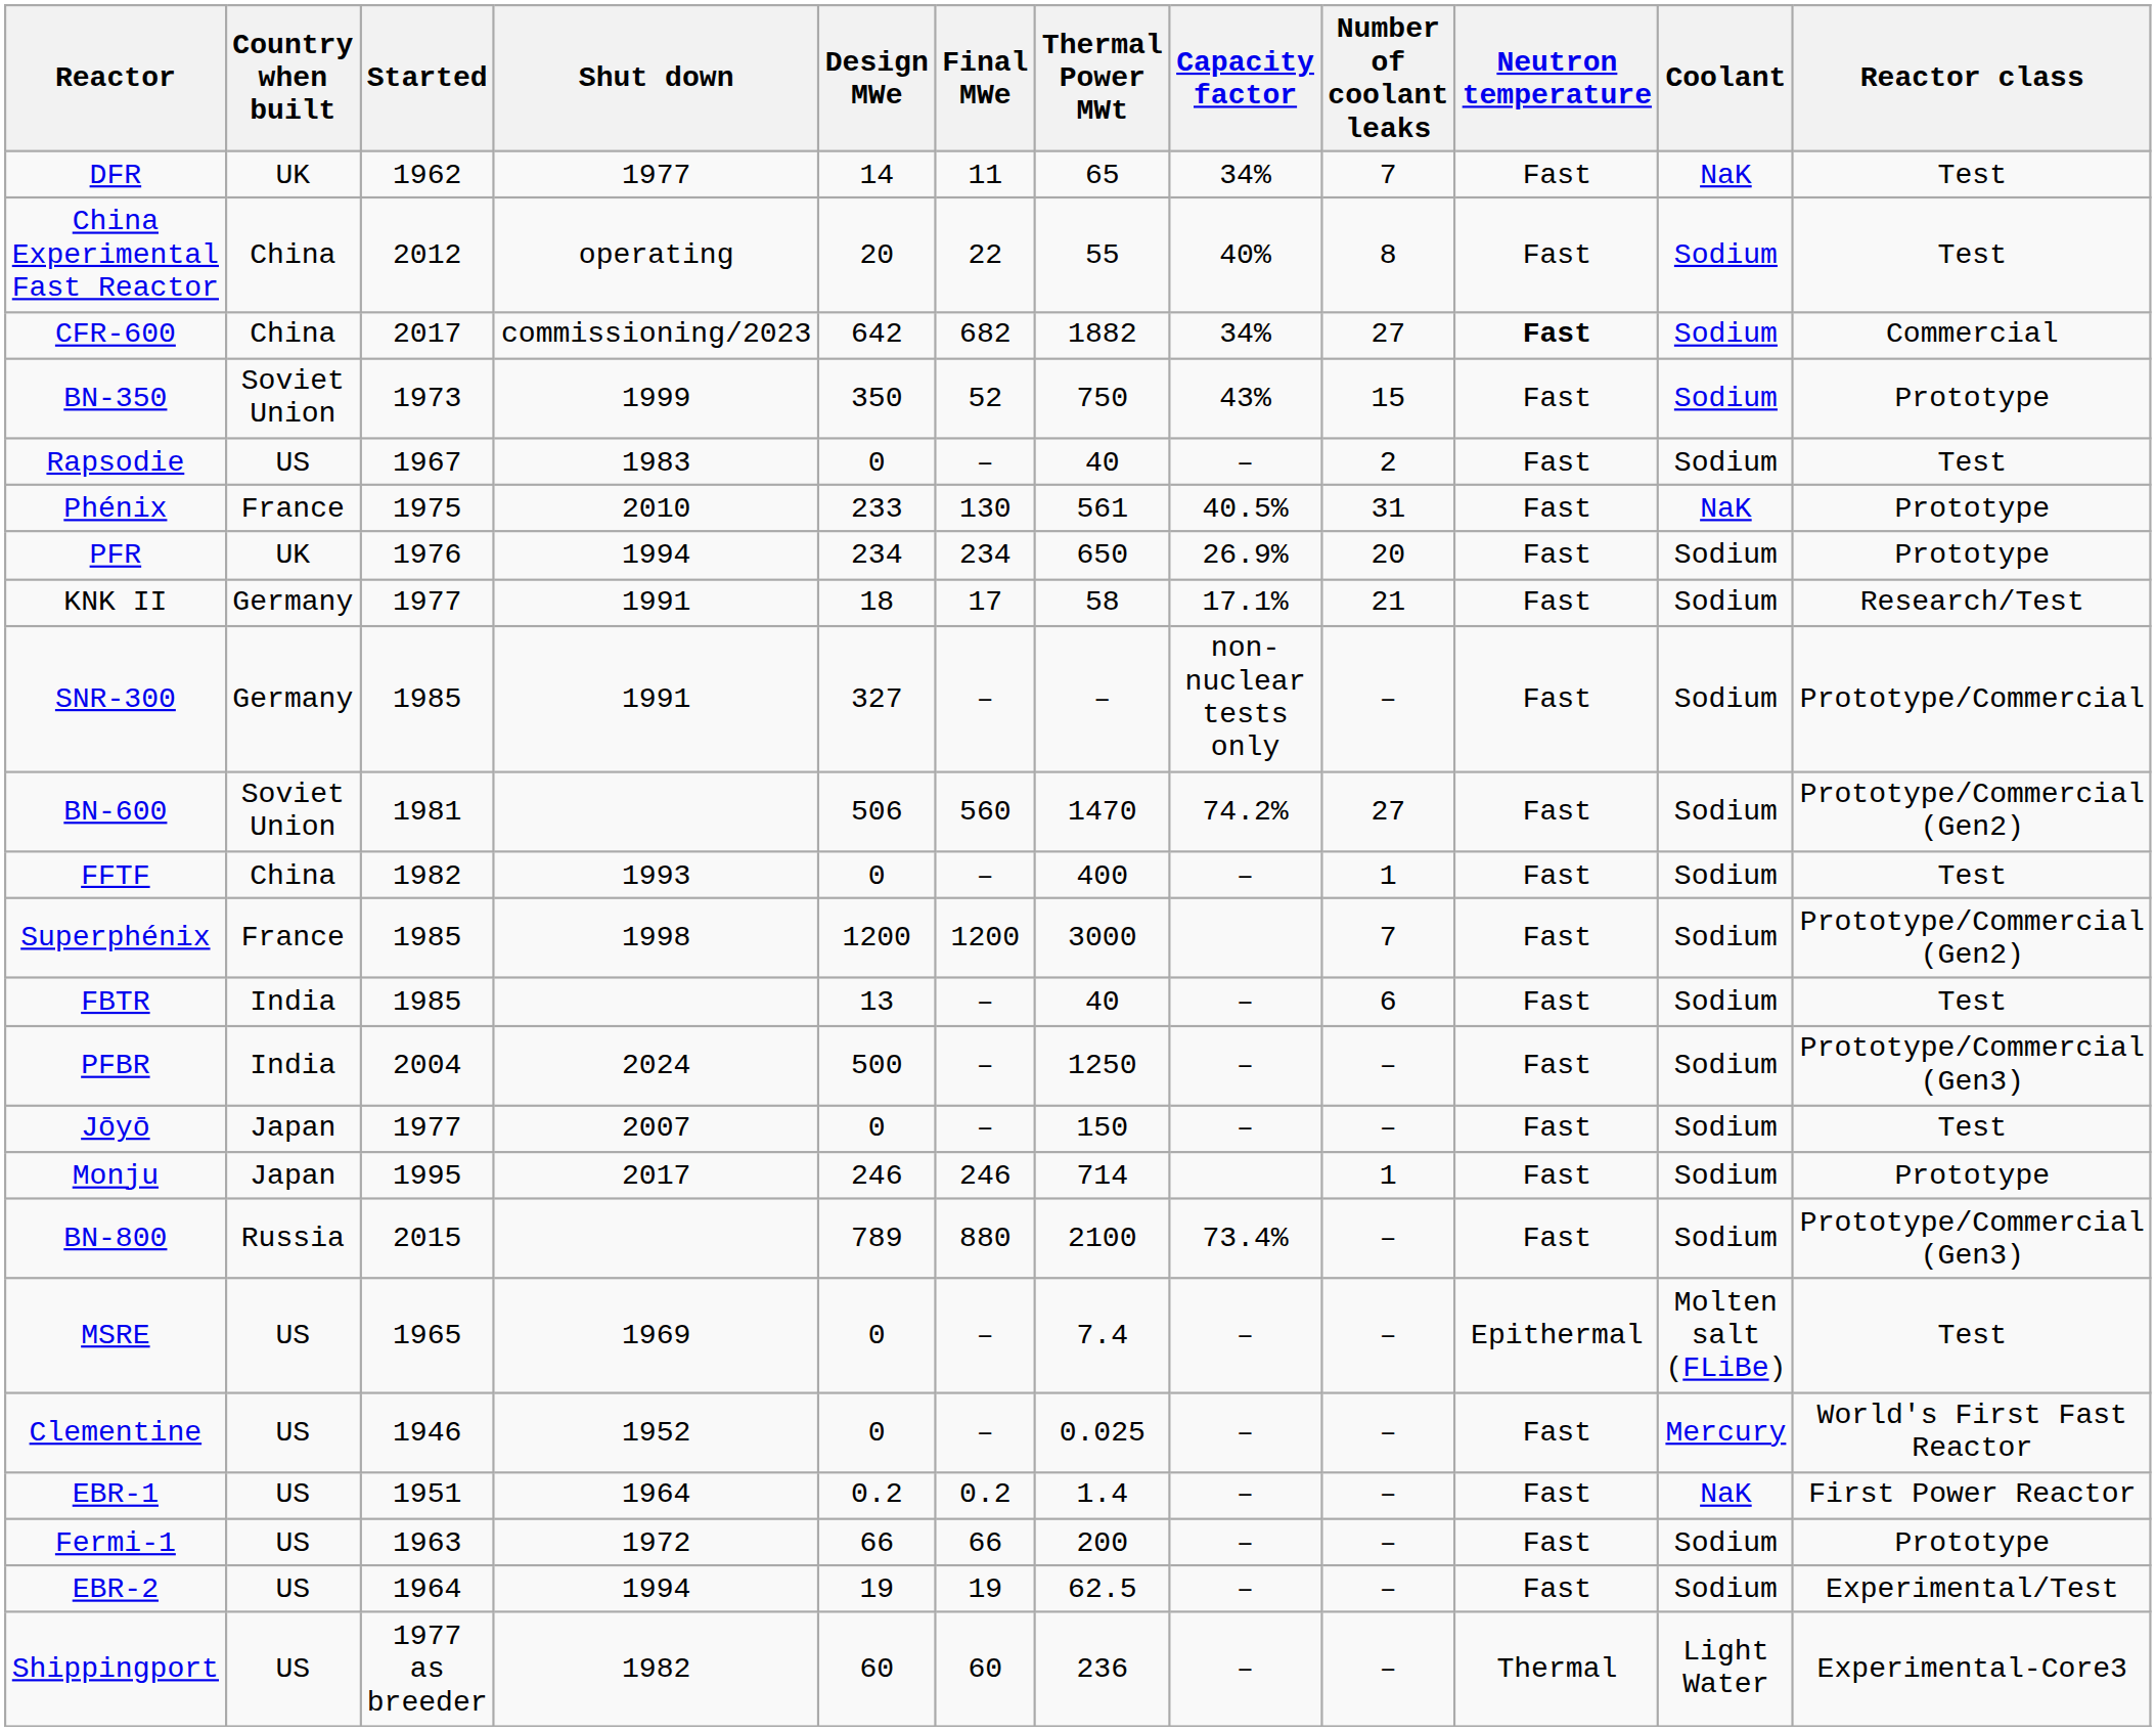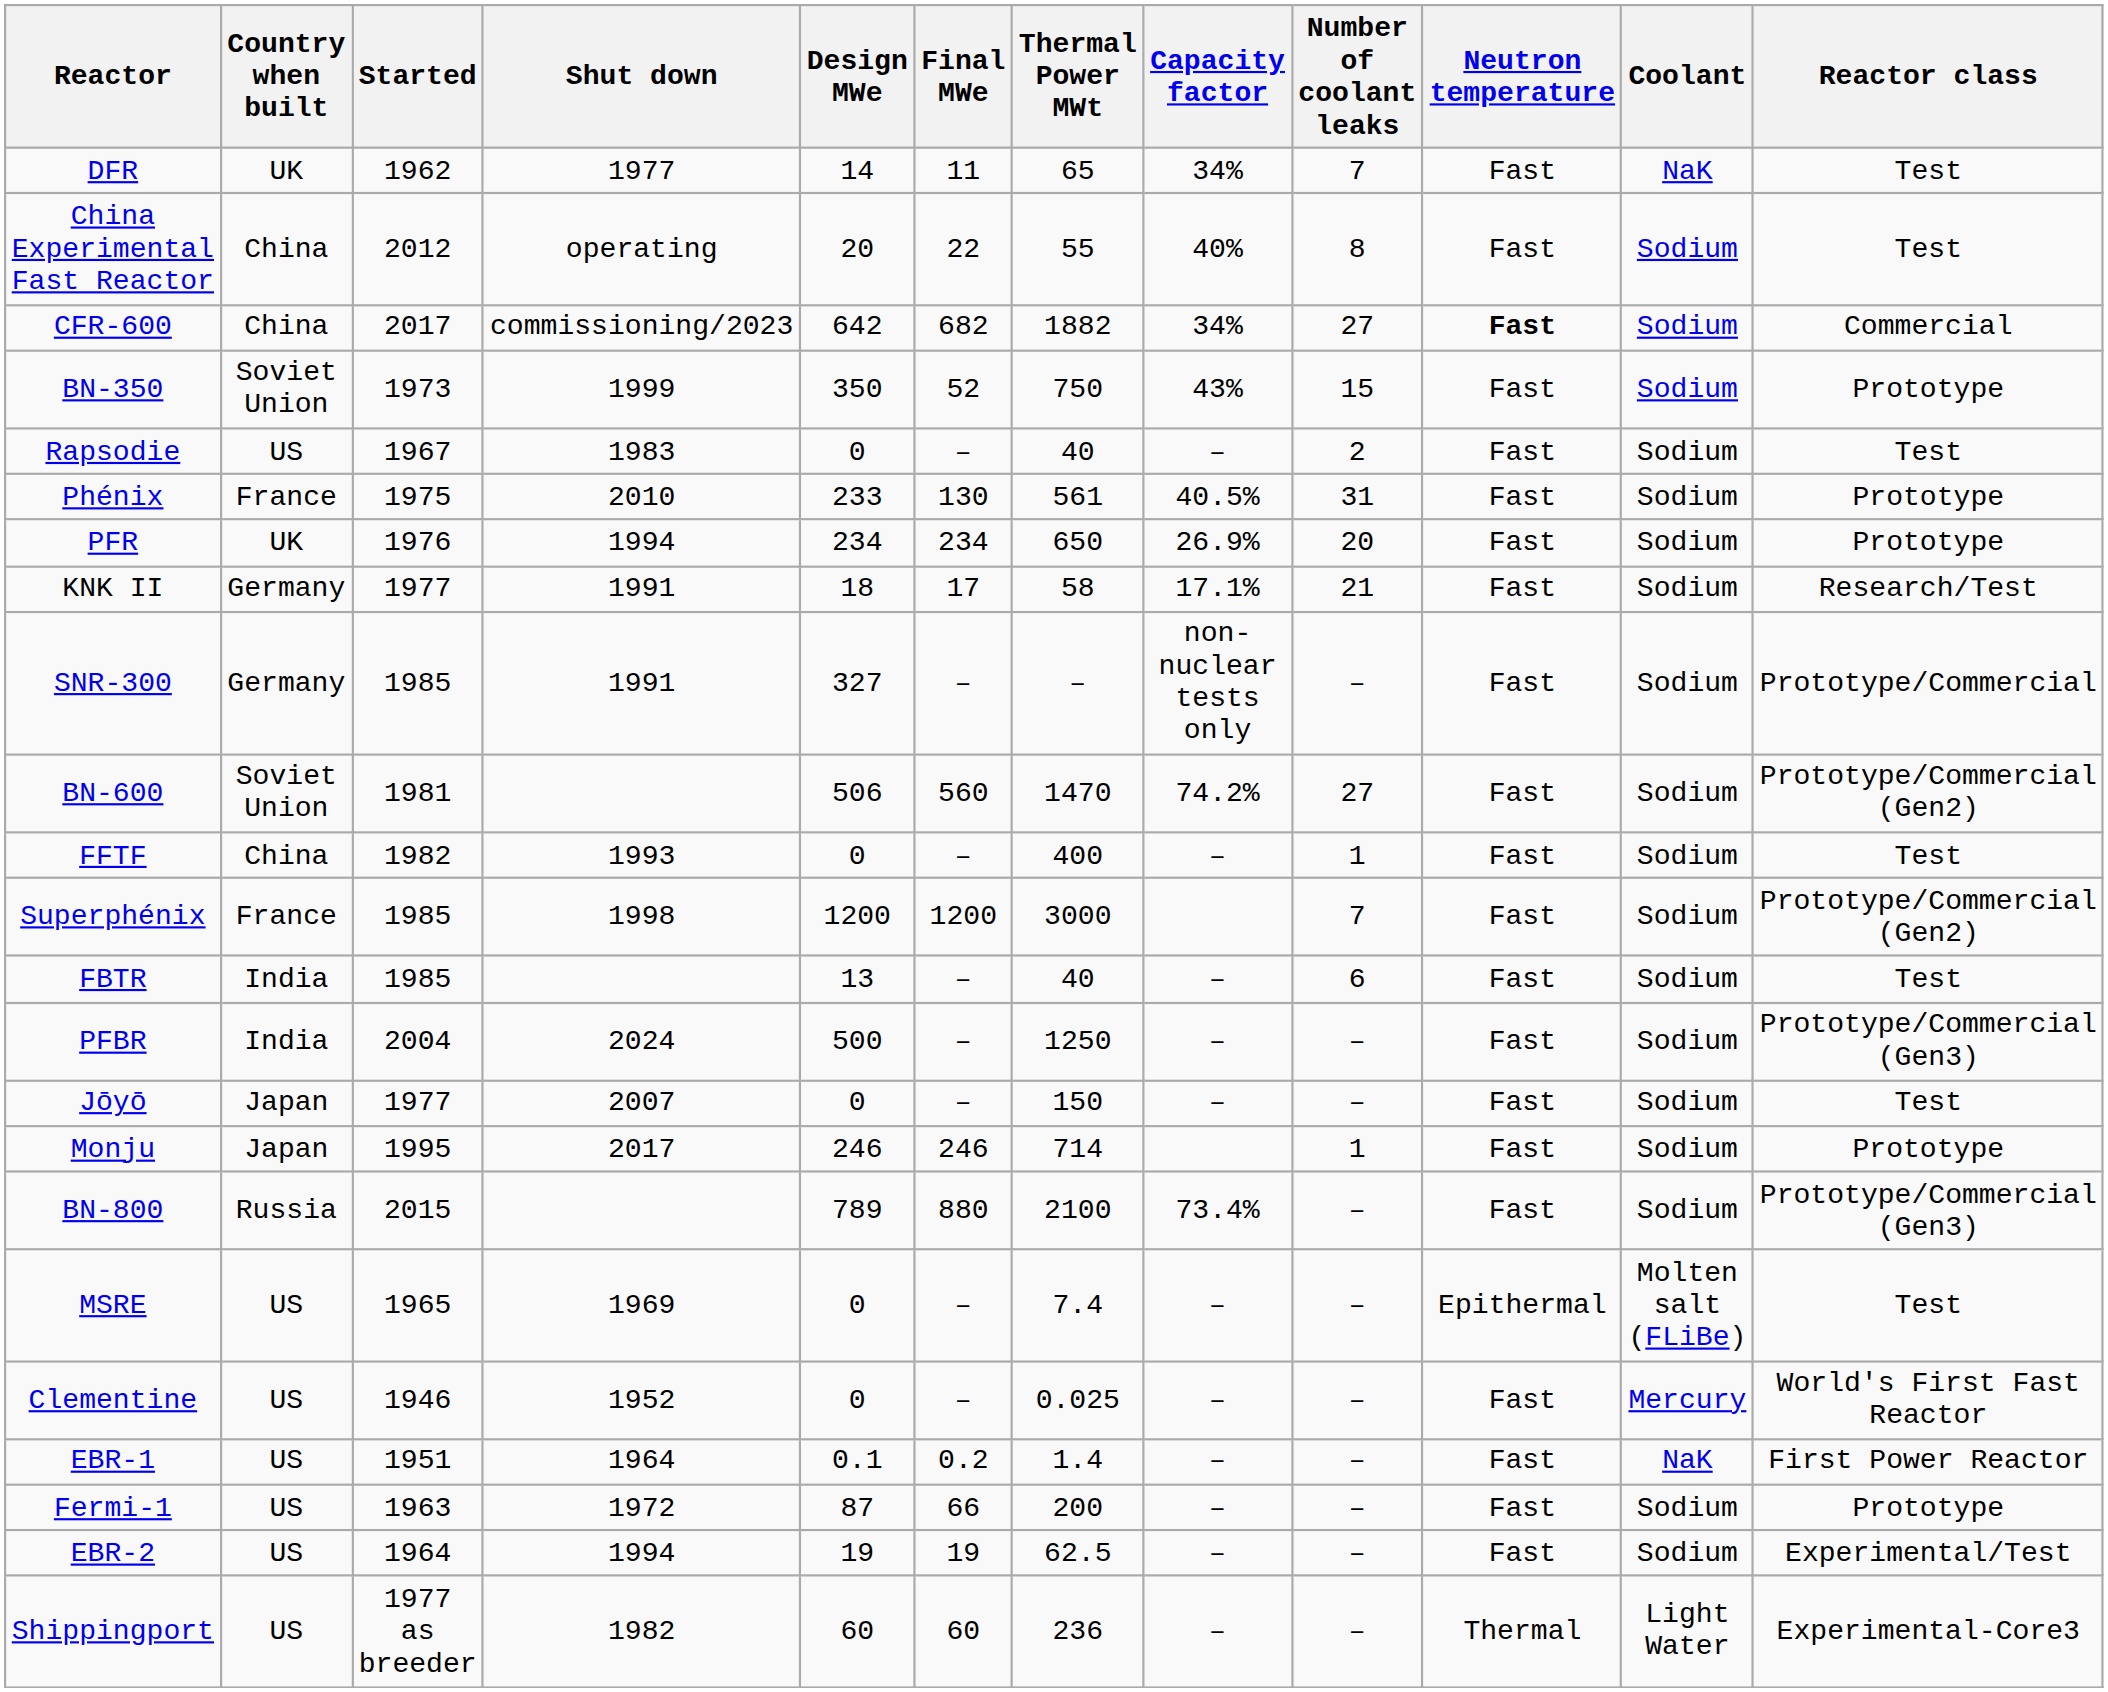Phénix | Coolant: NaK -> Sodium
EBR-1 | Design MWe: 0.2 -> 0.1
Fermi-1 | Design MWe: 66 -> 87
